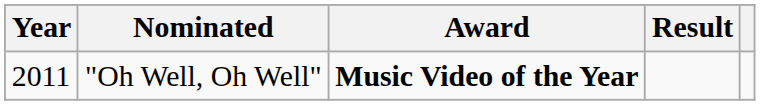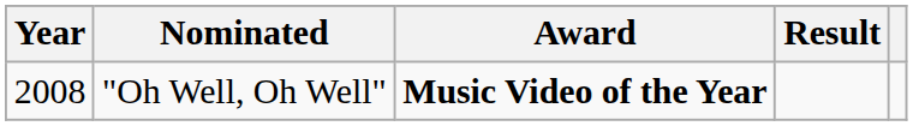"Oh Well, Oh Well" | Year: 2011 -> 2008
